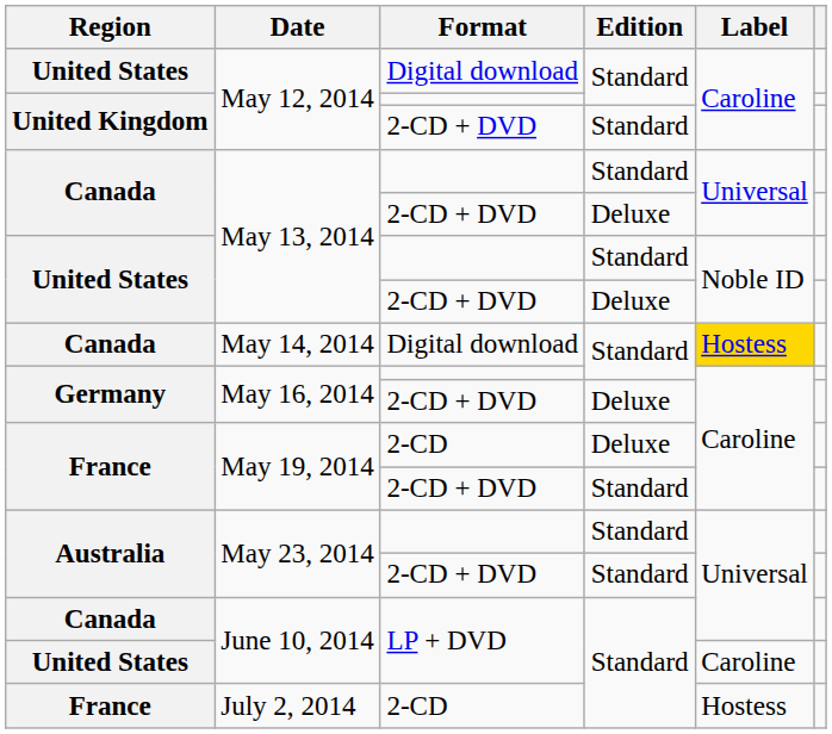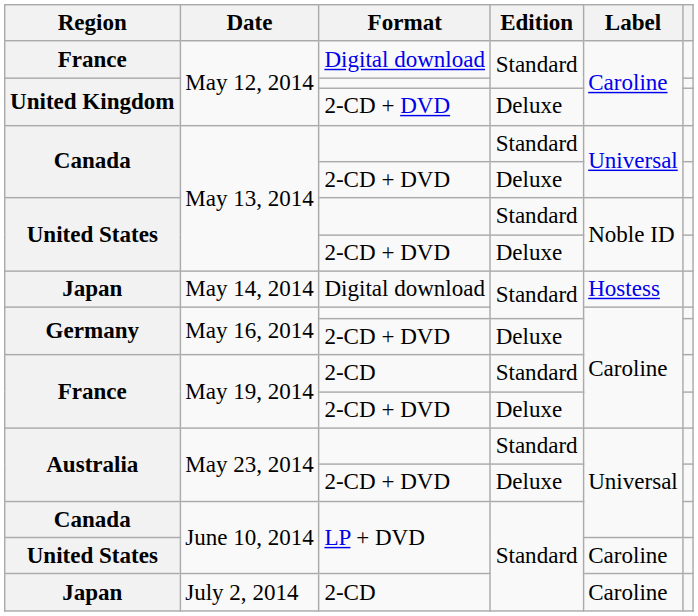May 12, 2014 / Digital download | Region: United States -> France
May 12, 2014 / 2-CD + DVD | Edition: Standard -> Deluxe
May 14, 2014 | Region: Canada -> Japan
May 14, 2014 | Label: gold background -> no background
May 19, 2014 / 2-CD | Edition: Deluxe -> Standard
May 19, 2014 / 2-CD + DVD | Edition: Standard -> Deluxe
May 23, 2014 / 2-CD + DVD | Edition: Standard -> Deluxe
July 2, 2014 | Region: France -> Japan
July 2, 2014 | Label: Hostess -> Caroline
